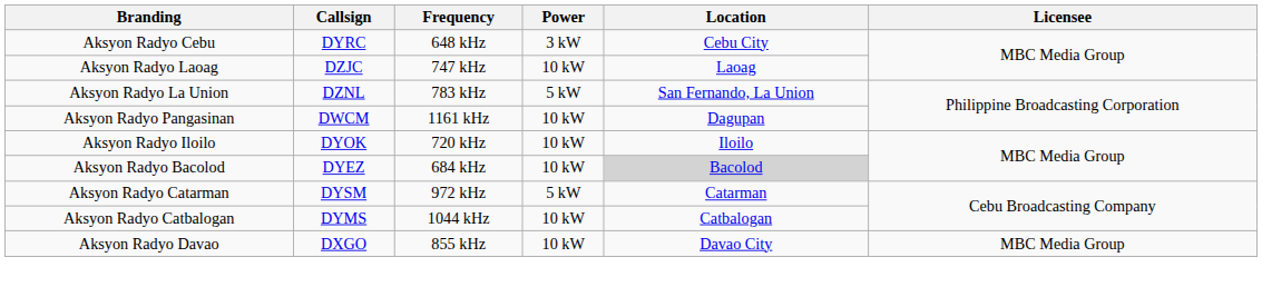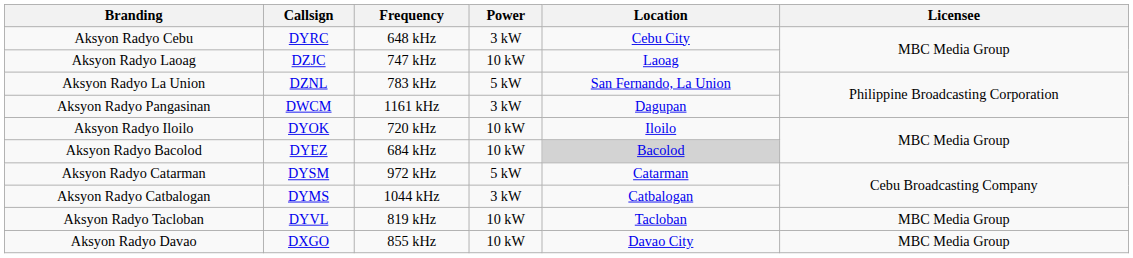Aksyon Radyo Pangasinan | Power: 10 kW -> 3 kW
Aksyon Radyo Catbalogan | Power: 10 kW -> 3 kW
+ row: Aksyon Radyo Tacloban | DYVL | 819 kHz | 10 kW | Tacloban | MBC Media Group
